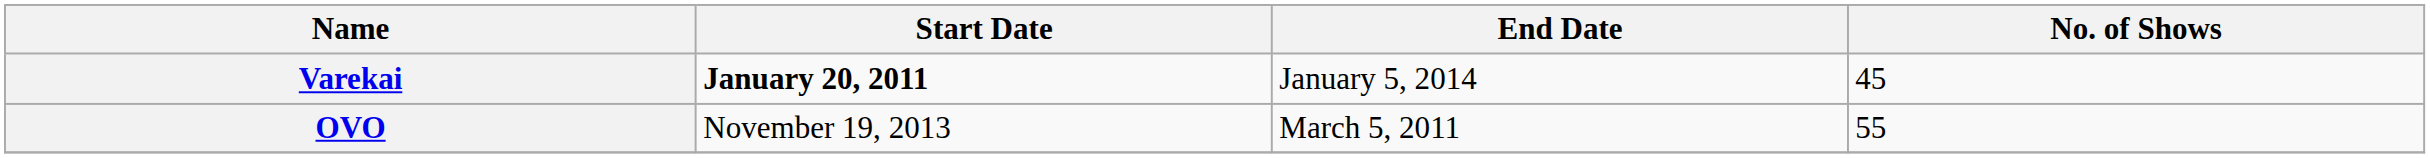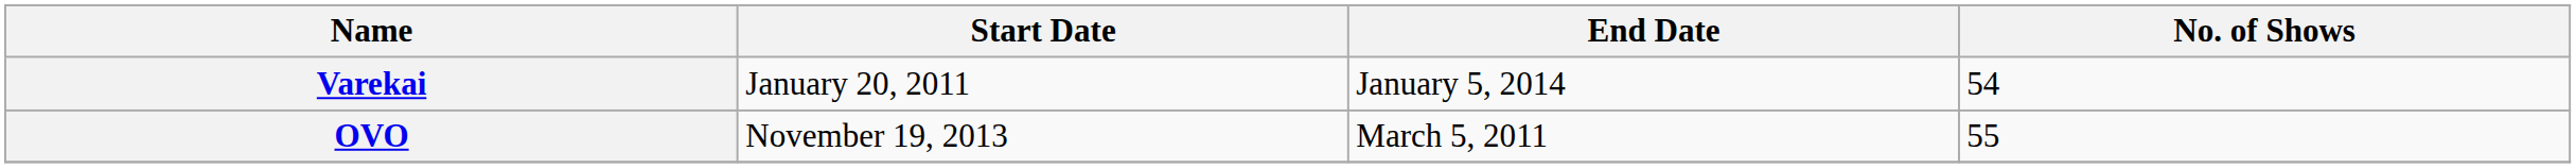Varekai | Start Date: bold -> normal
Varekai | No. of Shows: 45 -> 54
